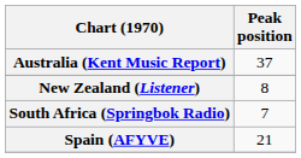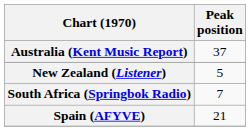New Zealand (Listener) | Peak position: 8 -> 5
